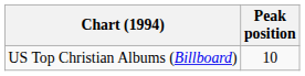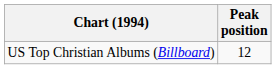US Top Christian Albums (Billboard) | Peak position: 10 -> 12
